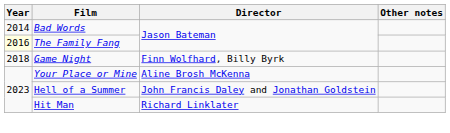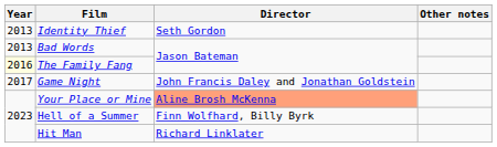+ row: 2013 | Identity Thief | Seth Gordon
Bad Words | Year: 2014 -> 2013
Game Night | Year: 2018 -> 2017
Game Night | Director: Finn Wolfhard, Billy Byrk -> John Francis Daley and Jonathan Goldstein
Your Place or Mine | Director: no background -> lightsalmon background
Hell of a Summer | Director: John Francis Daley and Jonathan Goldstein -> Finn Wolfhard, Billy Byrk
